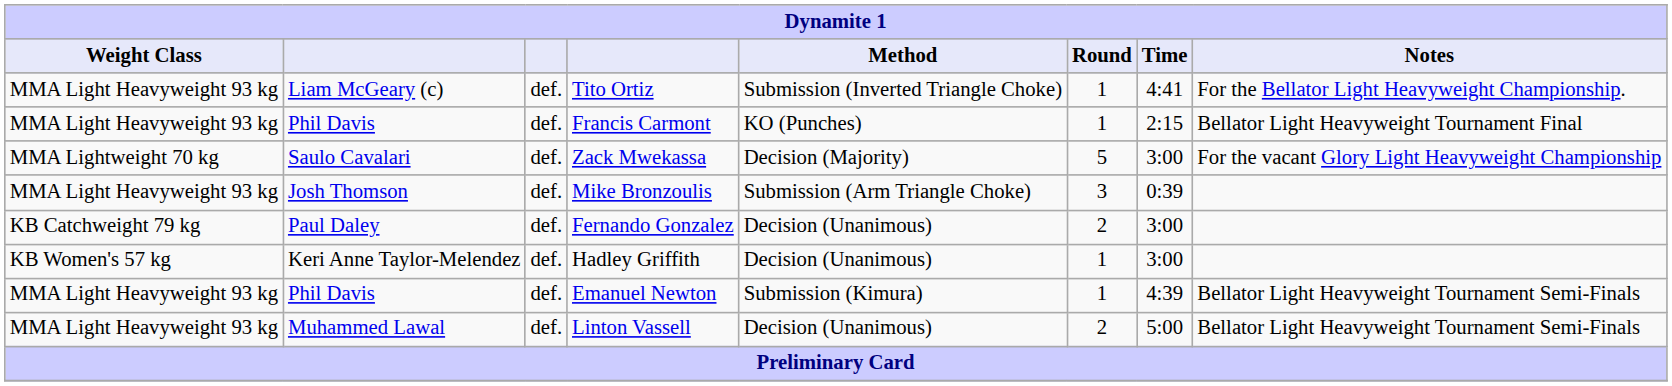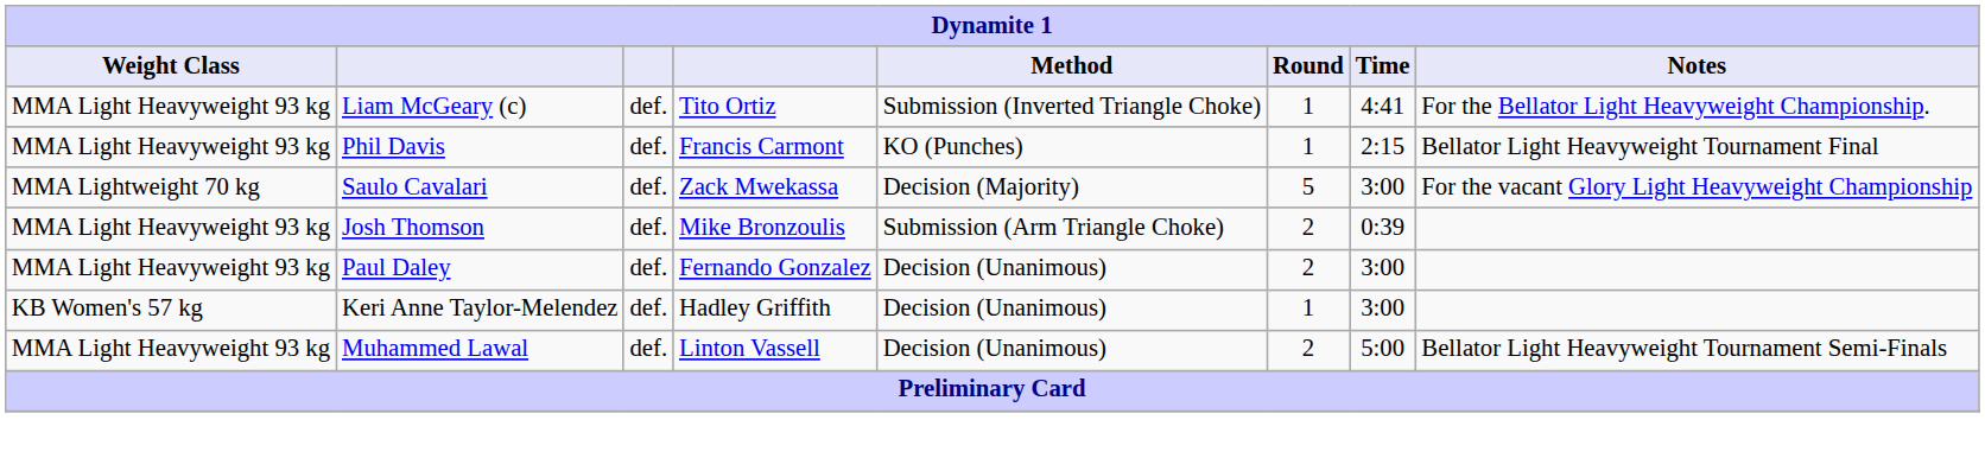Mike Bronzoulis | Round: 3 -> 2
Fernando Gonzalez | Weight Class: KB Catchweight 79 kg -> MMA Light Heavyweight 93 kg
- row: MMA Light Heavyweight 93 kg | Phil Davis | def. | Emanuel Newton | Submission (Kimura) | 1 | 4:39 | Bellator Light Heavyweight Tournament Semi-Finals
